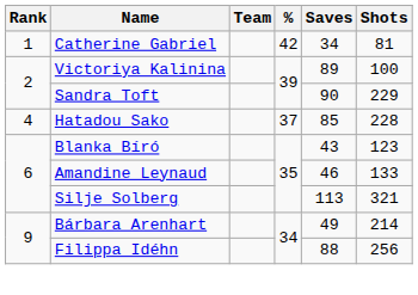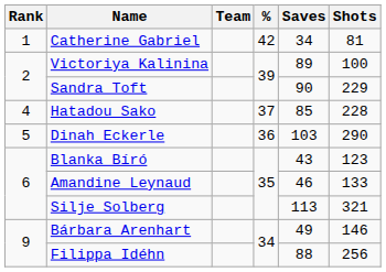+ row: 5 | Dinah Eckerle | 36 | 103 | 290
Bárbara Arenhart | Shots: 214 -> 146
